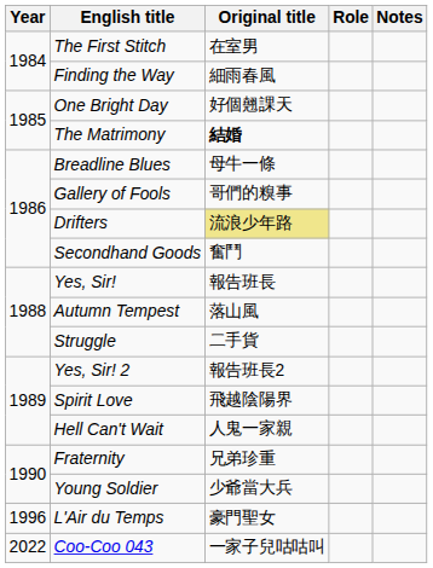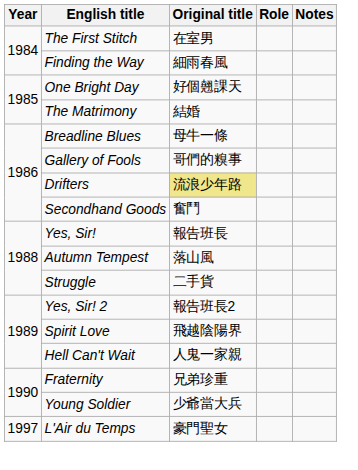The Matrimony | Original title: bold -> normal
L'Air du Temps | Year: 1996 -> 1997
- row: 2022 | Coo-Coo 043 | 一家子兒咕咕叫
